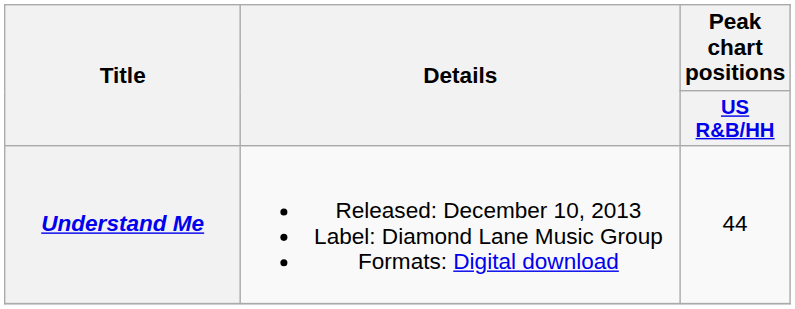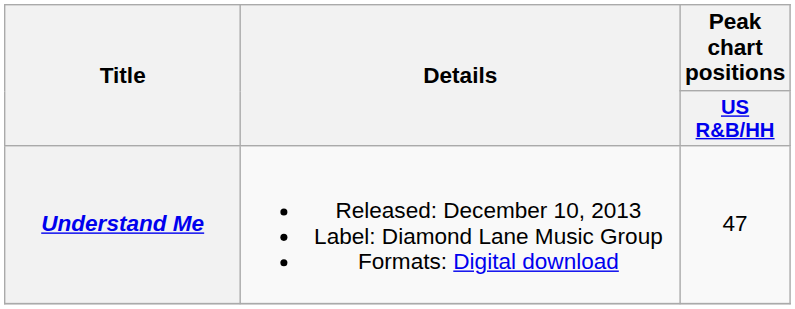Understand Me | Peak chart positions / US R&B/HH: 44 -> 47
